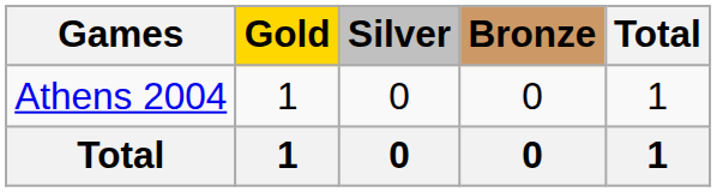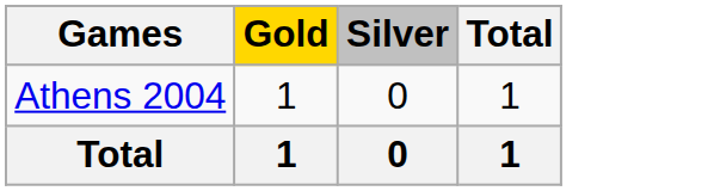- column: Bronze | 0 | 0
